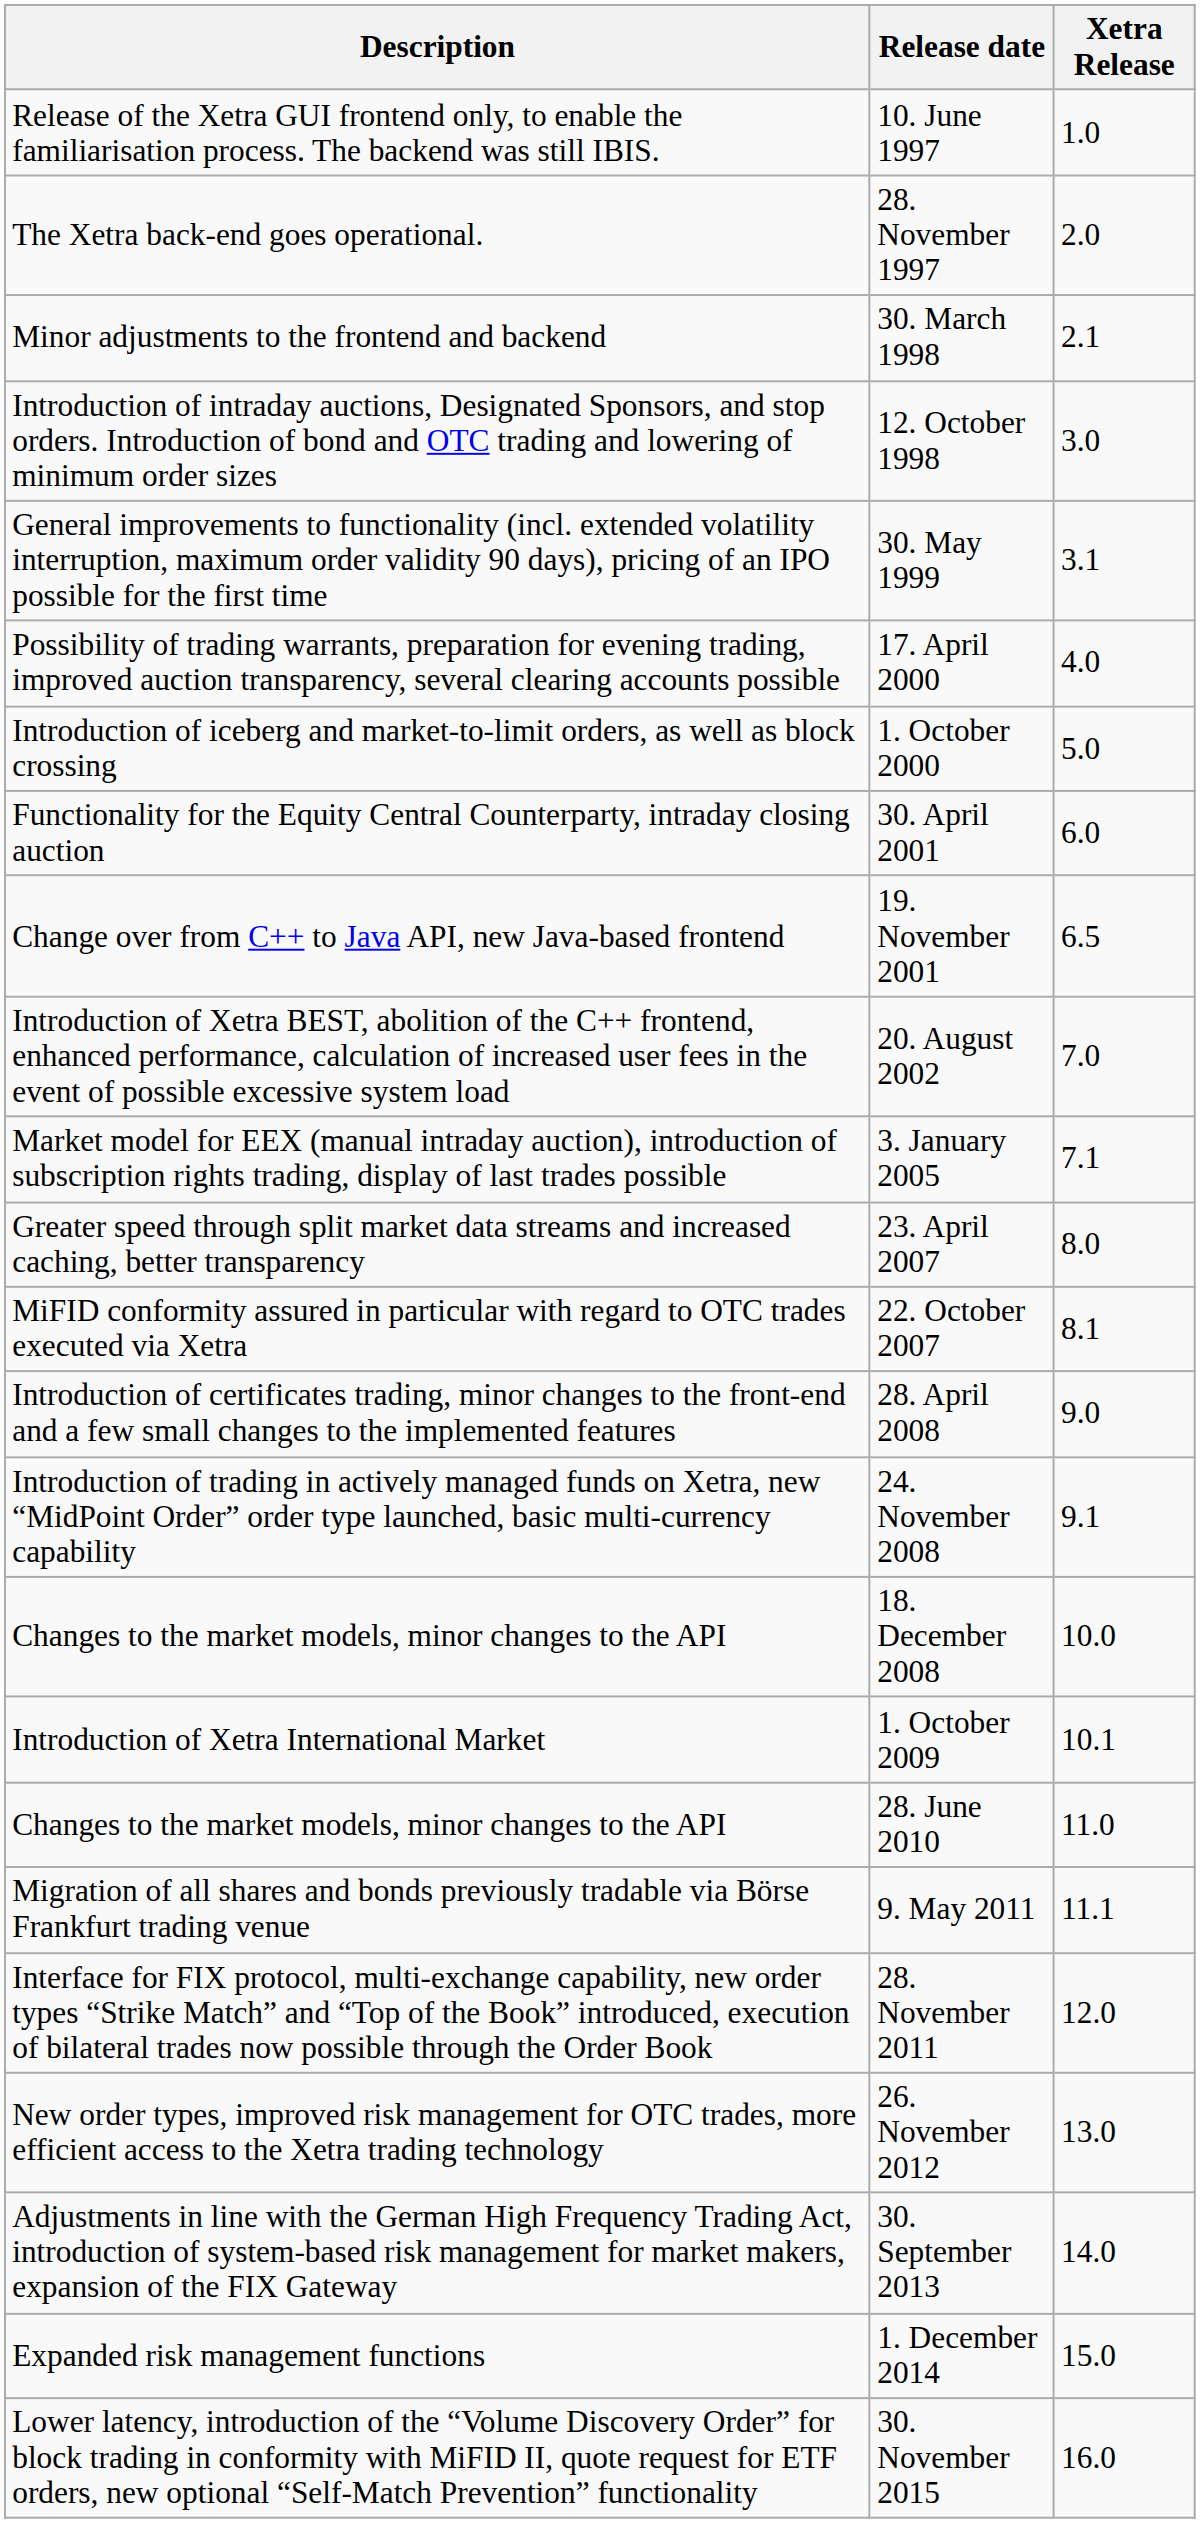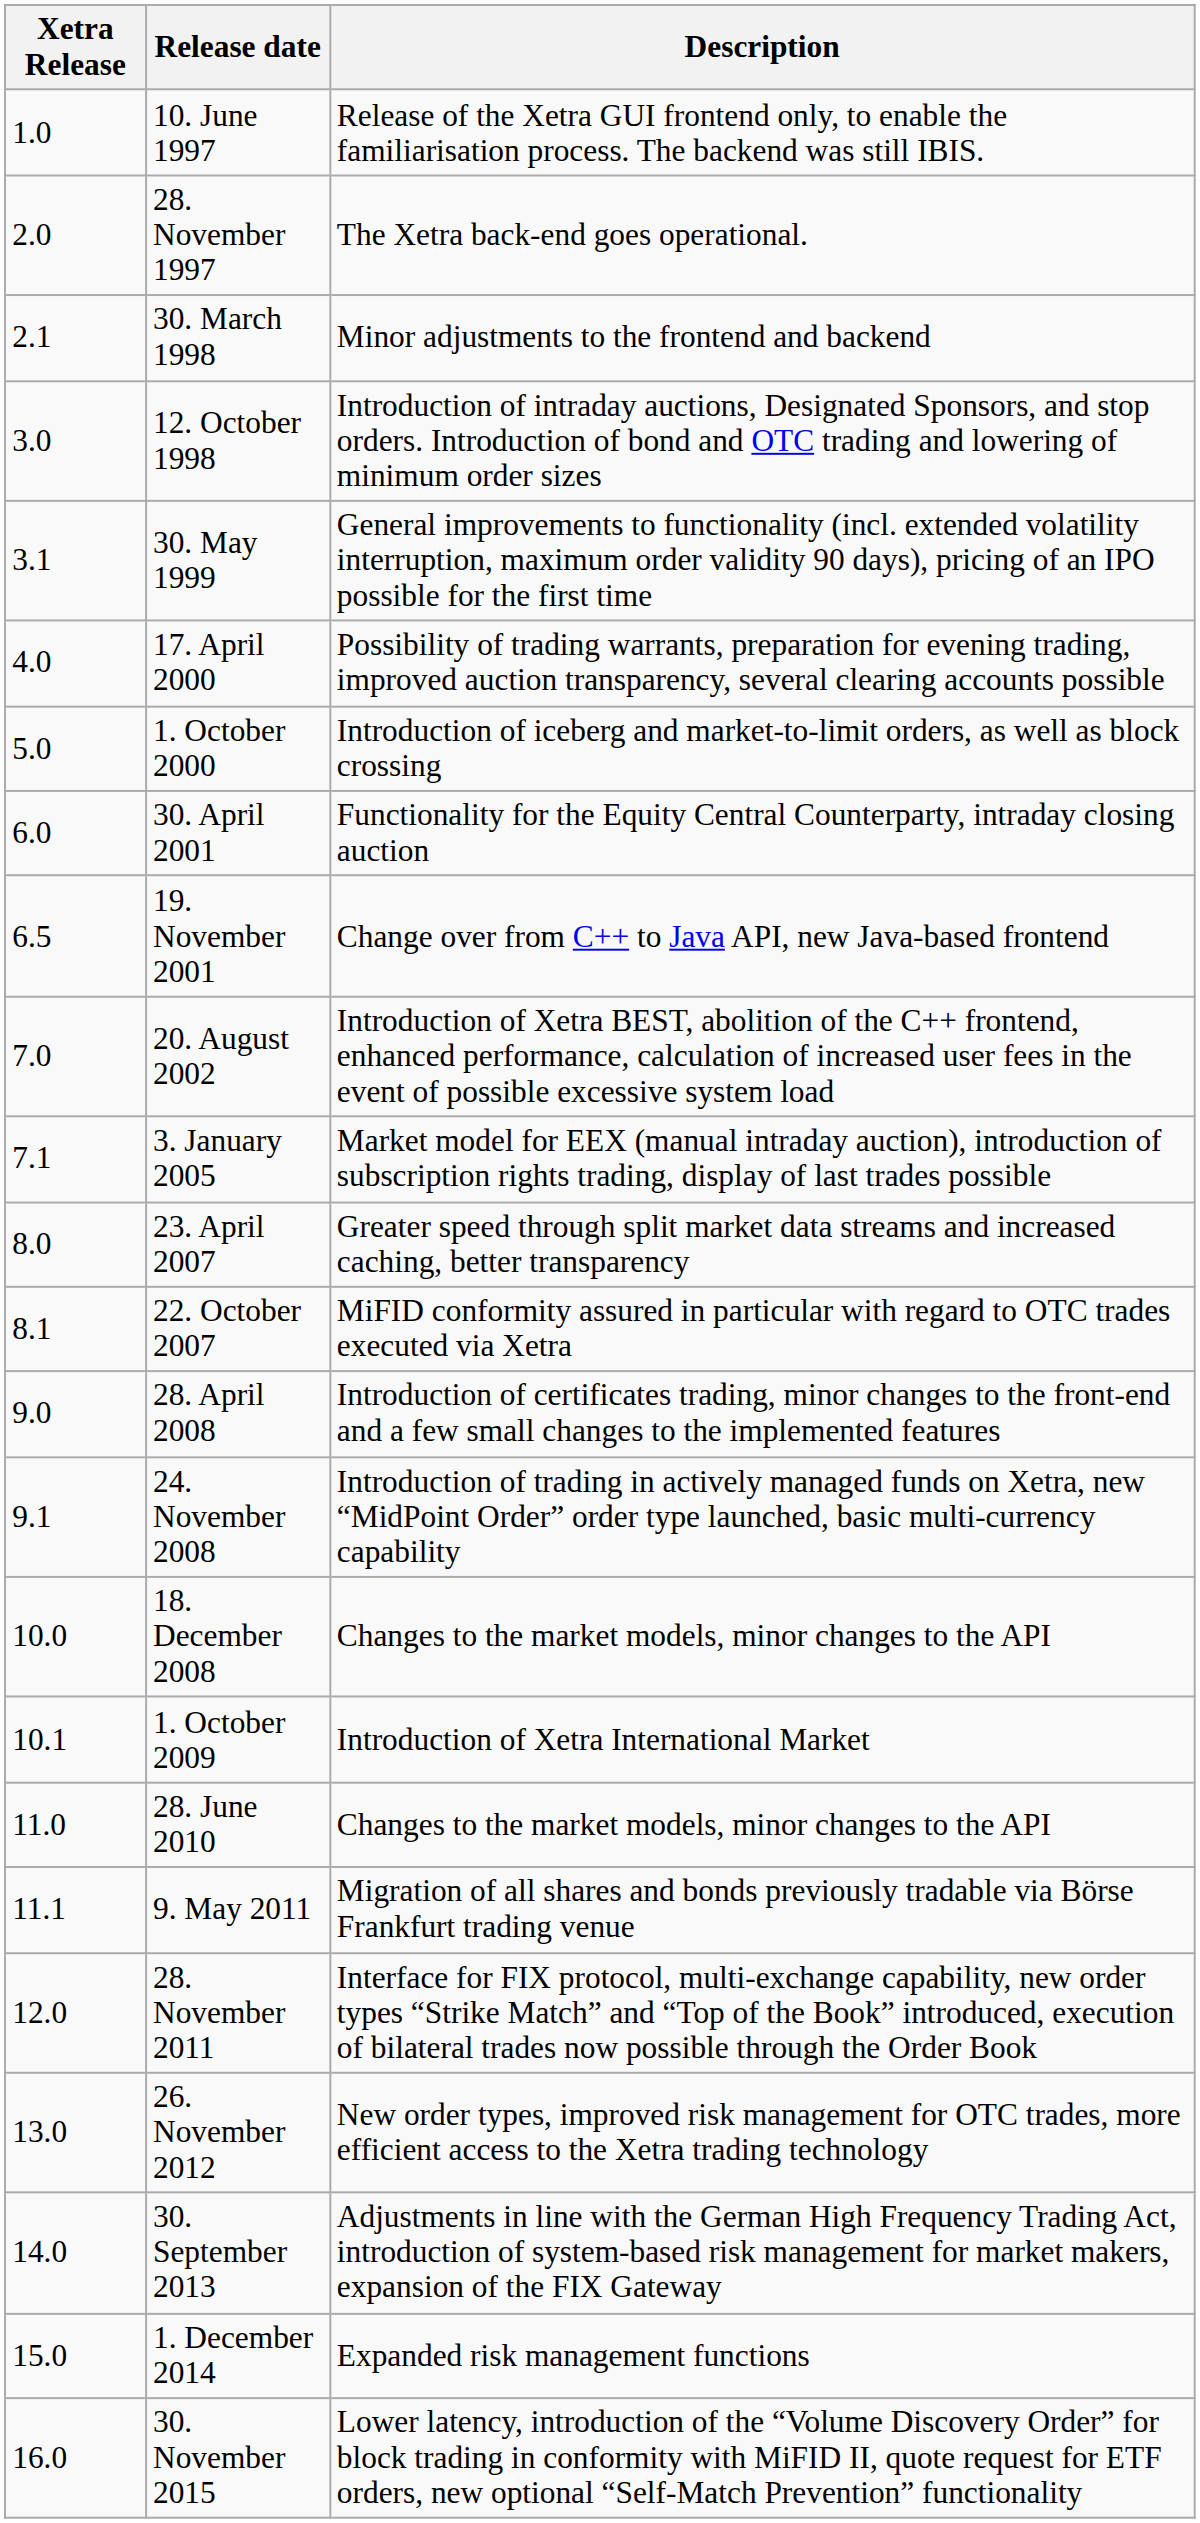columns swapped: Xetra Release <-> Description
